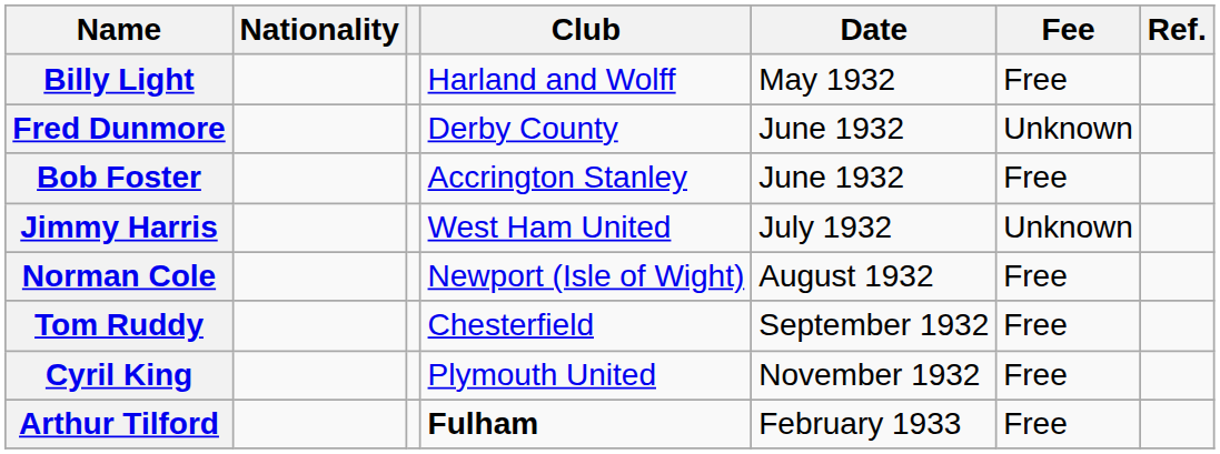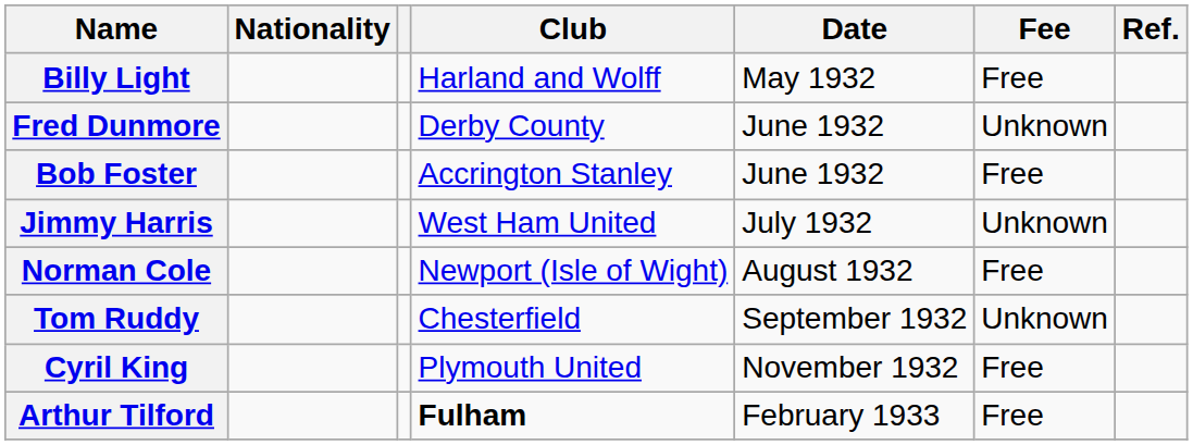Tom Ruddy | Fee: Free -> Unknown
